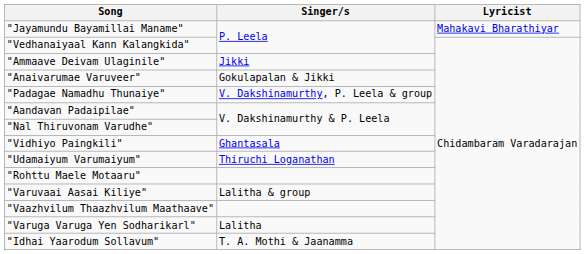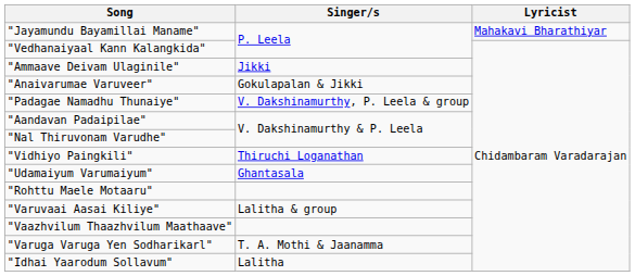"Vidhiyo Paingkili" | Singer/s: Ghantasala -> Thiruchi Loganathan
"Udamaiyum Varumaiyum" | Singer/s: Thiruchi Loganathan -> Ghantasala
"Varuga Varuga Yen Sodharikarl" | Singer/s: Lalitha -> T. A. Mothi & Jaanamma
"Idhai Yaarodum Sollavum" | Singer/s: T. A. Mothi & Jaanamma -> Lalitha
